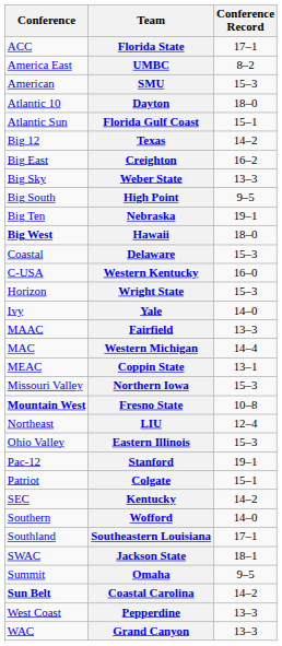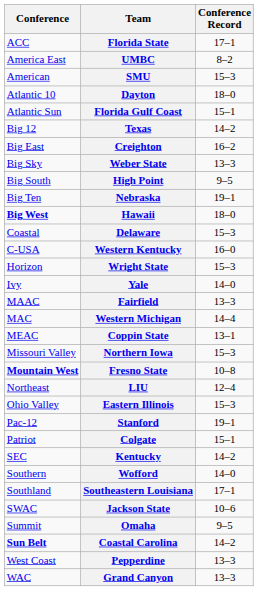Jackson State | Conference Record: 18–1 -> 10–6
